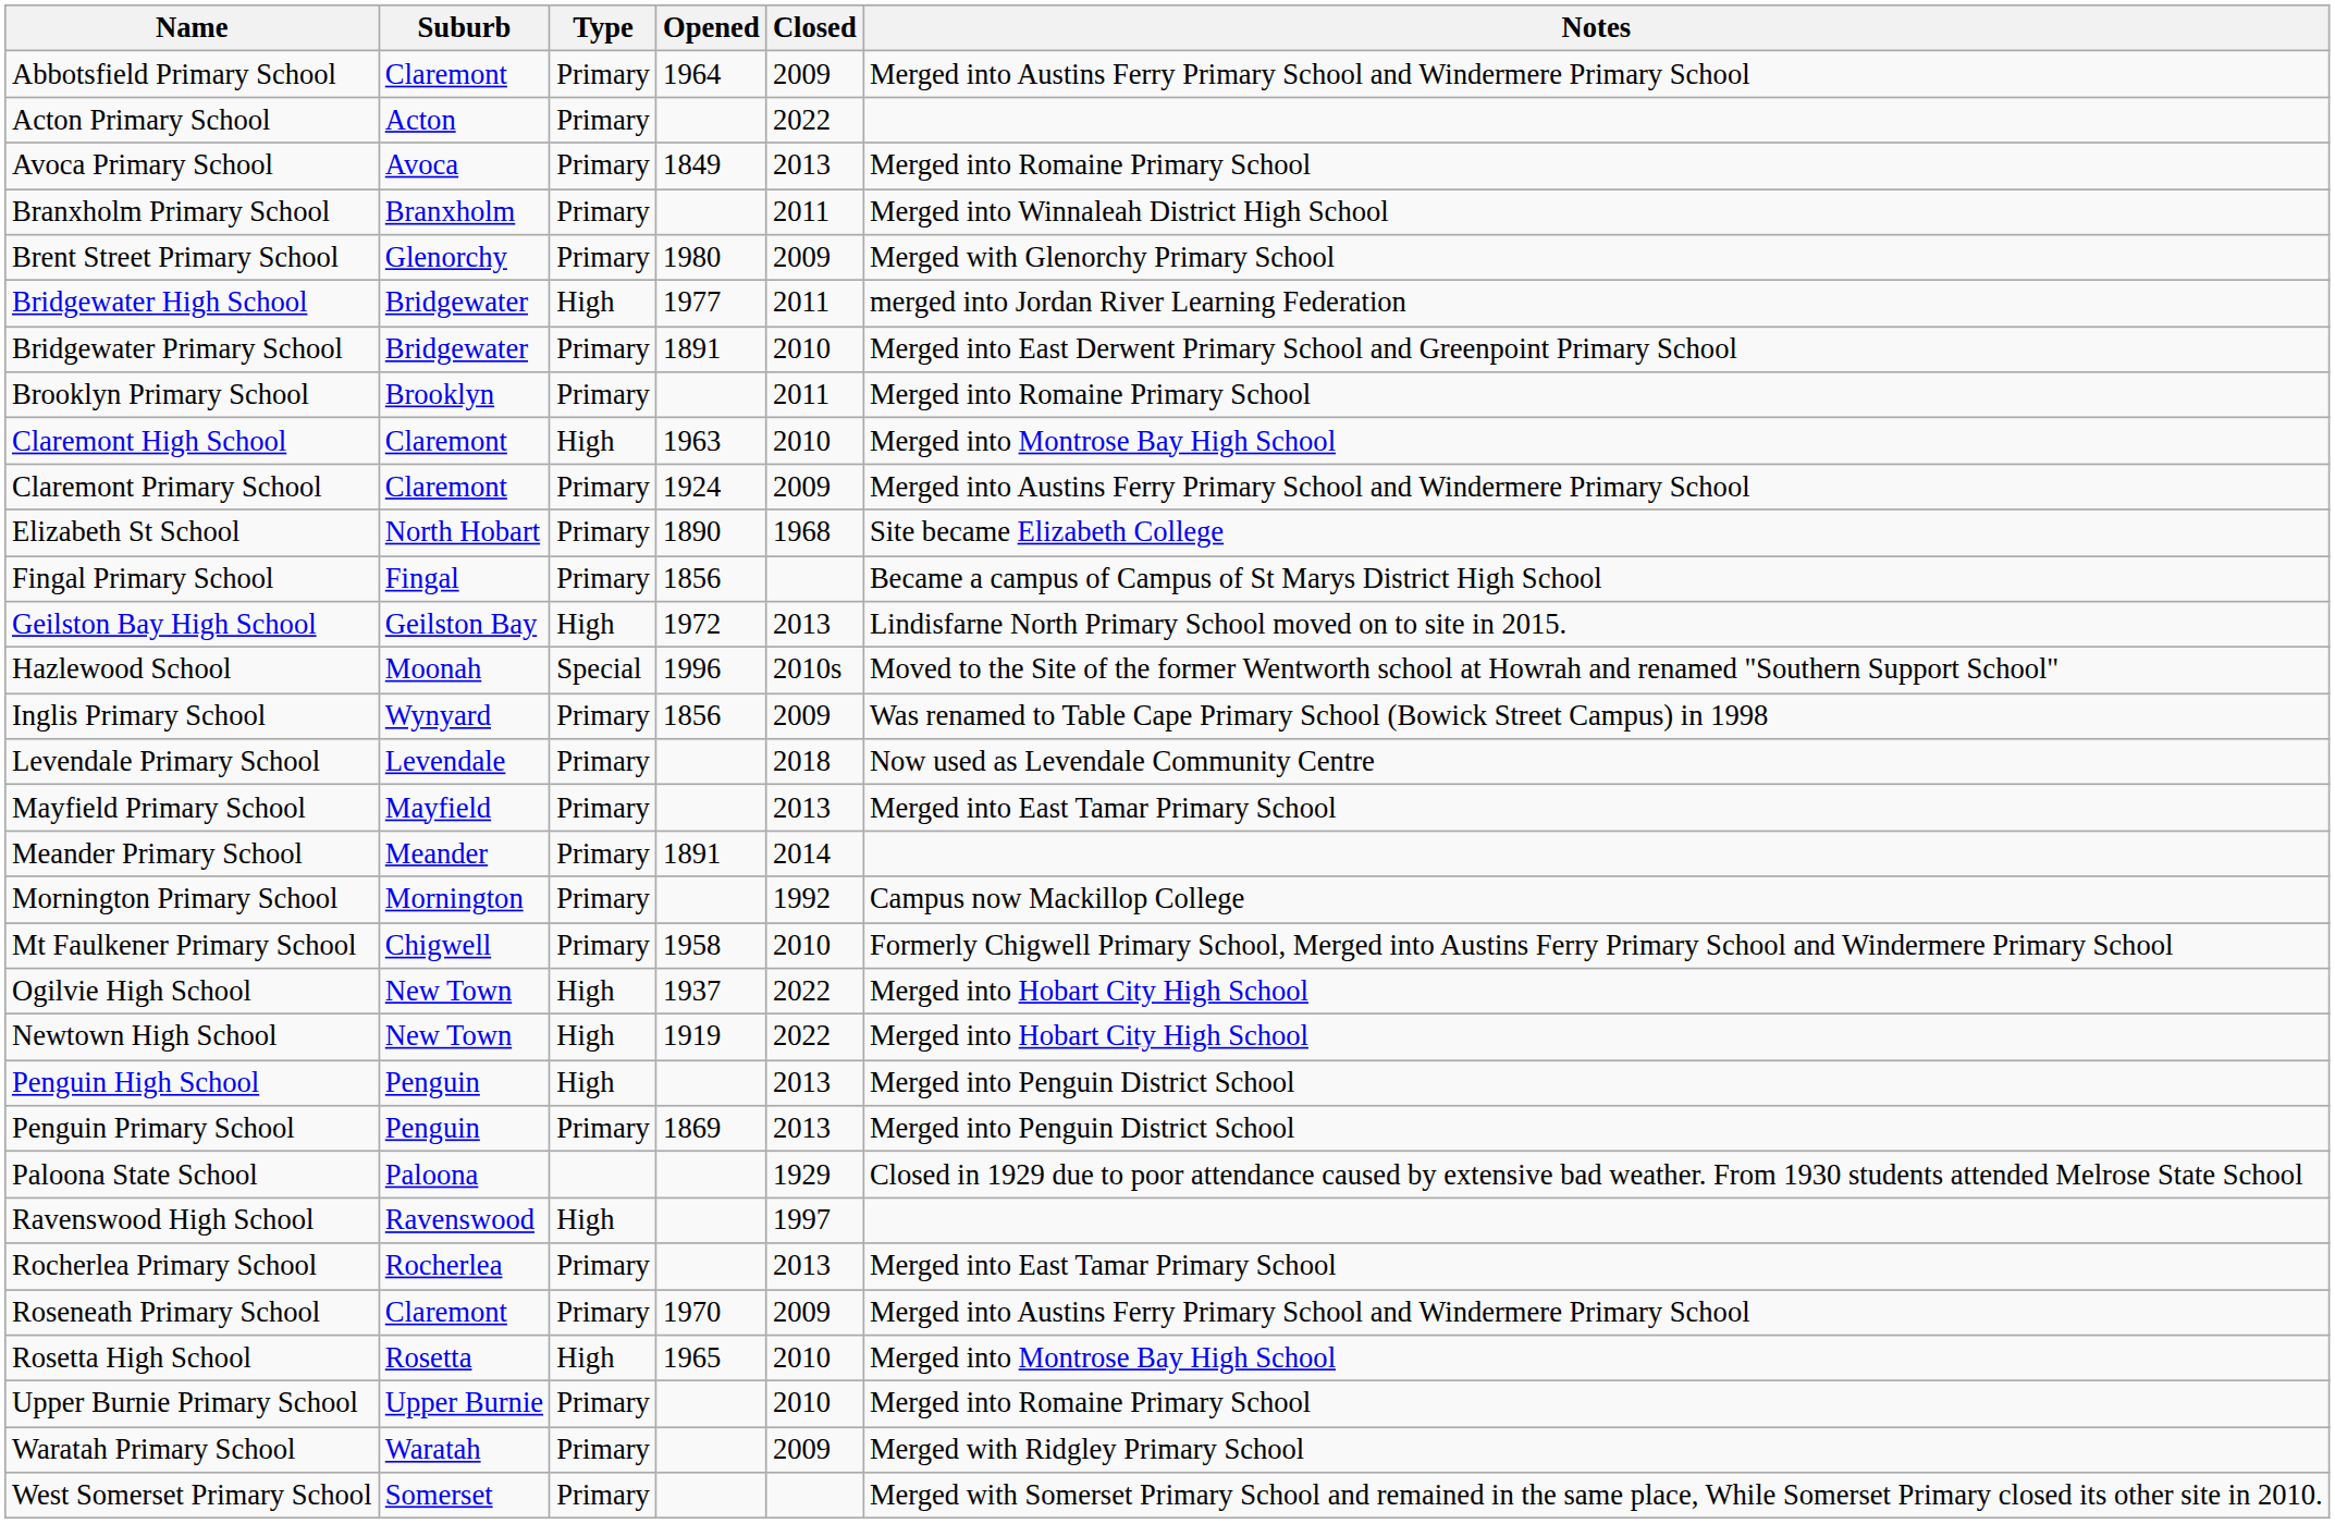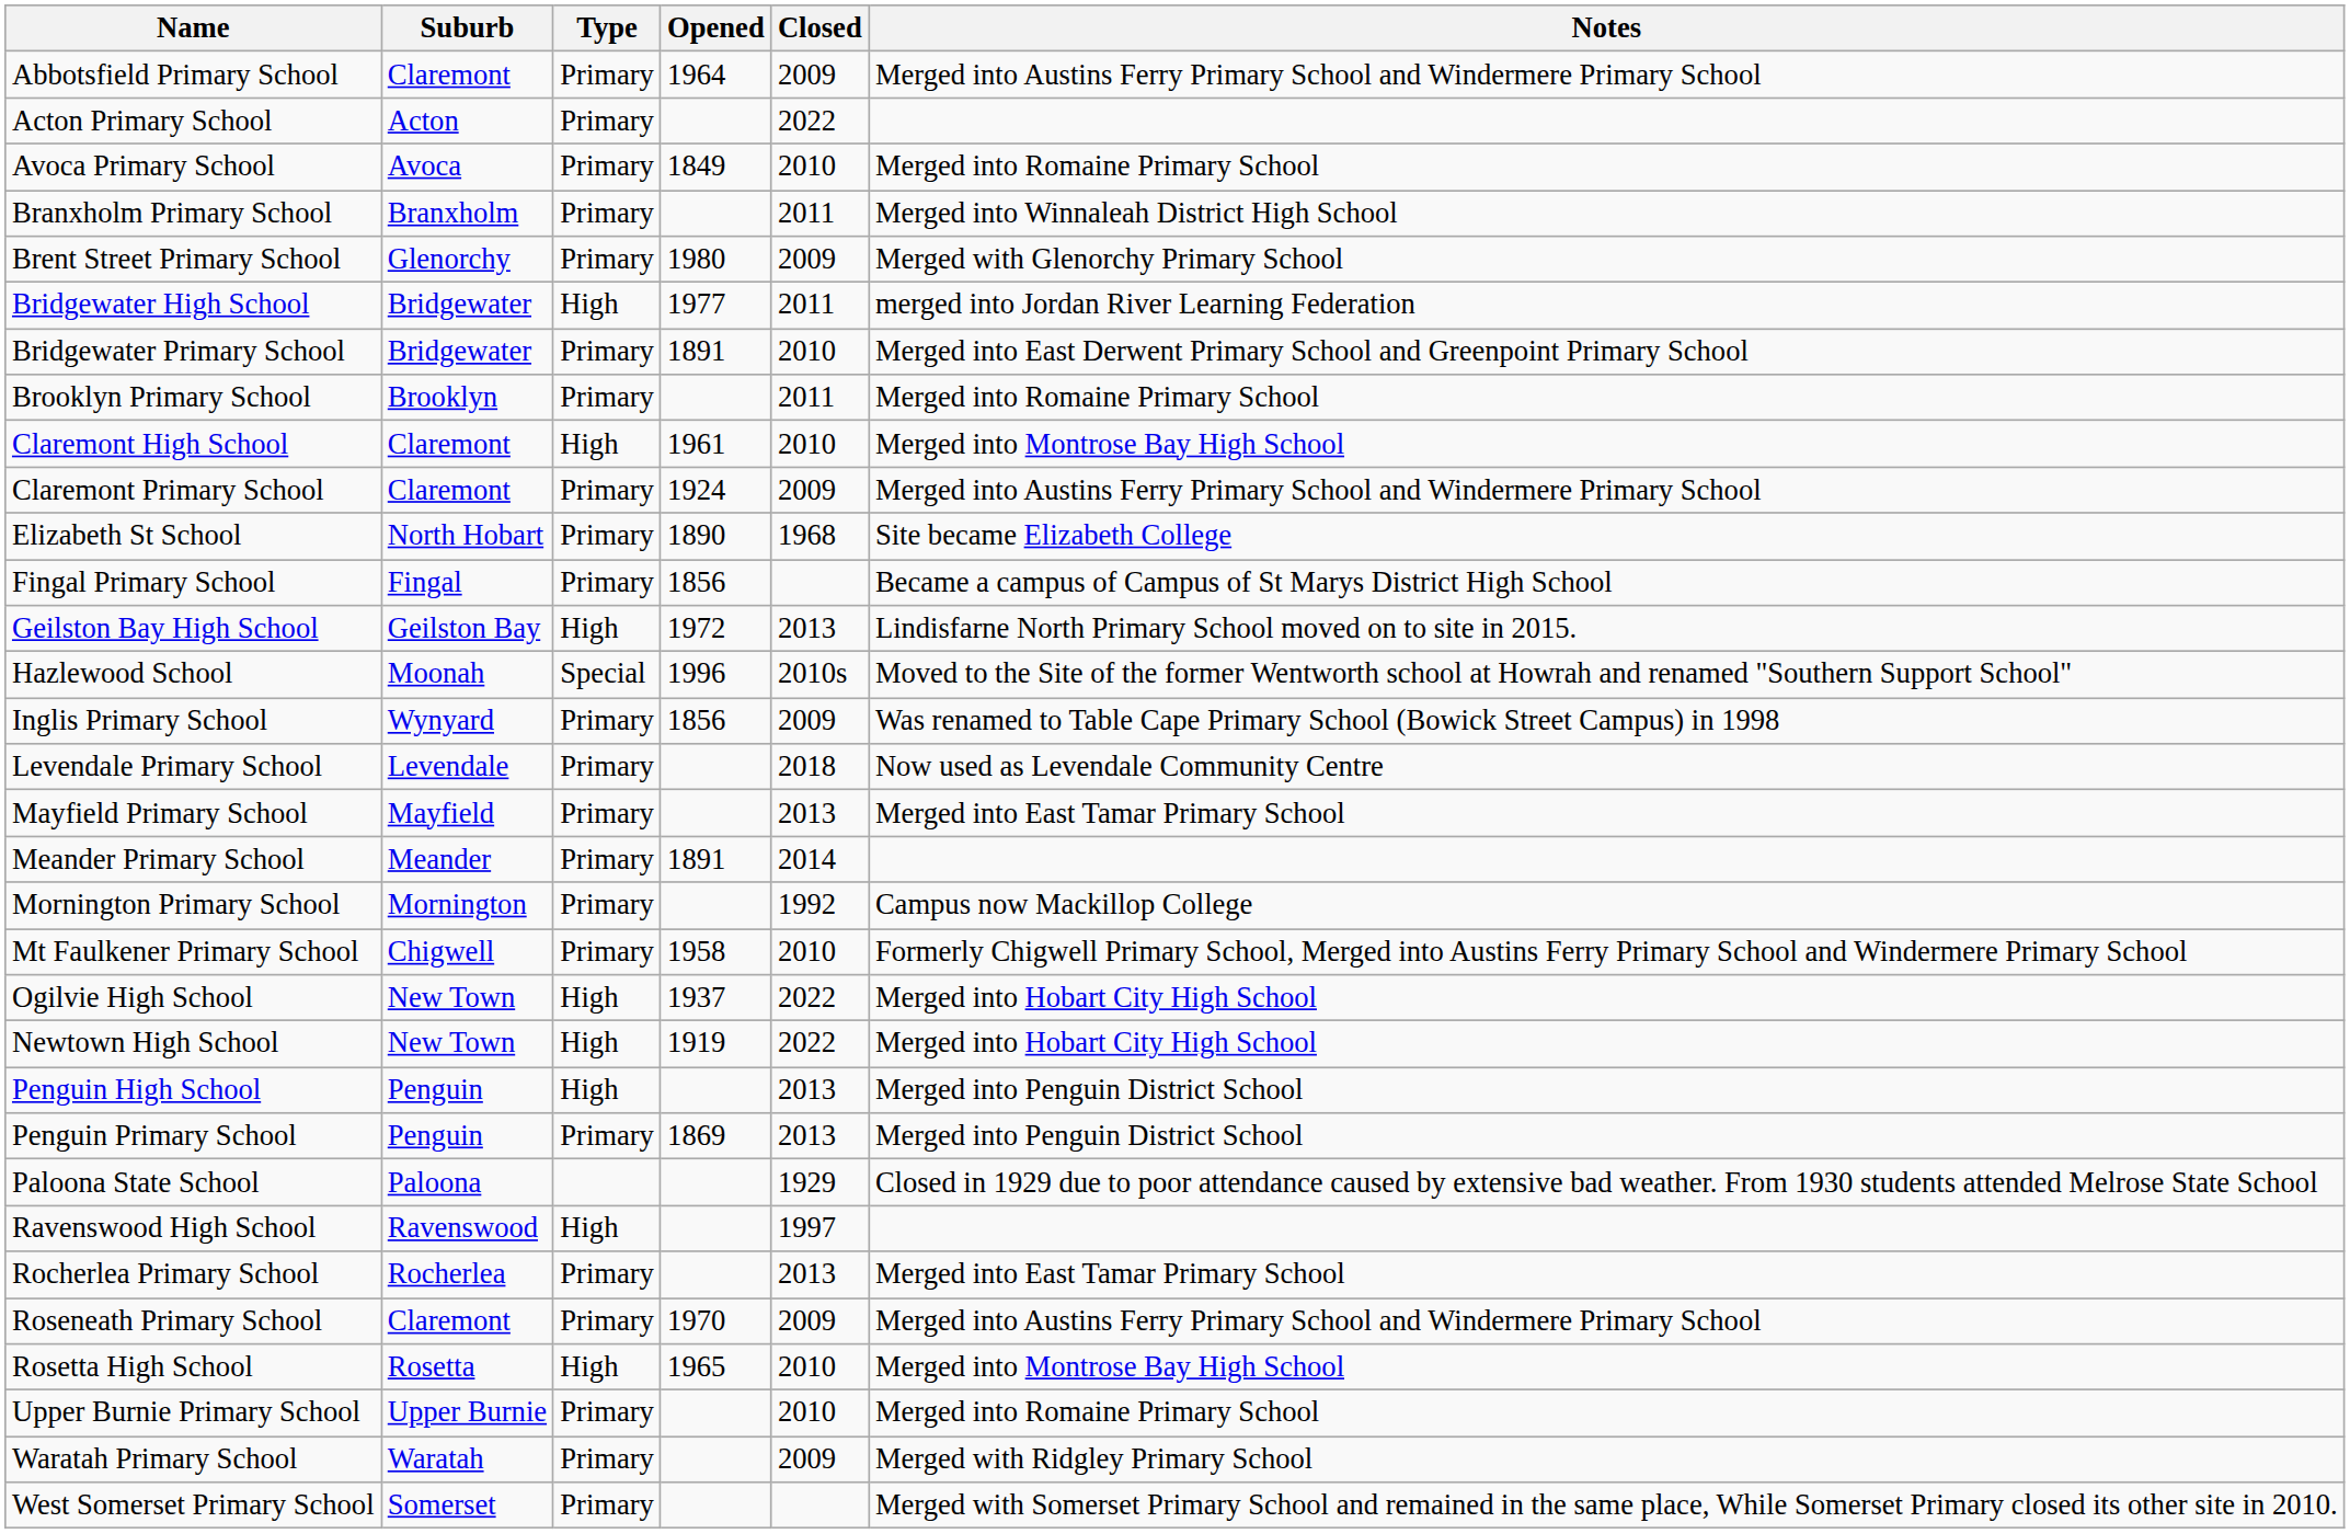Avoca Primary School | Closed: 2013 -> 2010
Claremont High School | Opened: 1963 -> 1961
